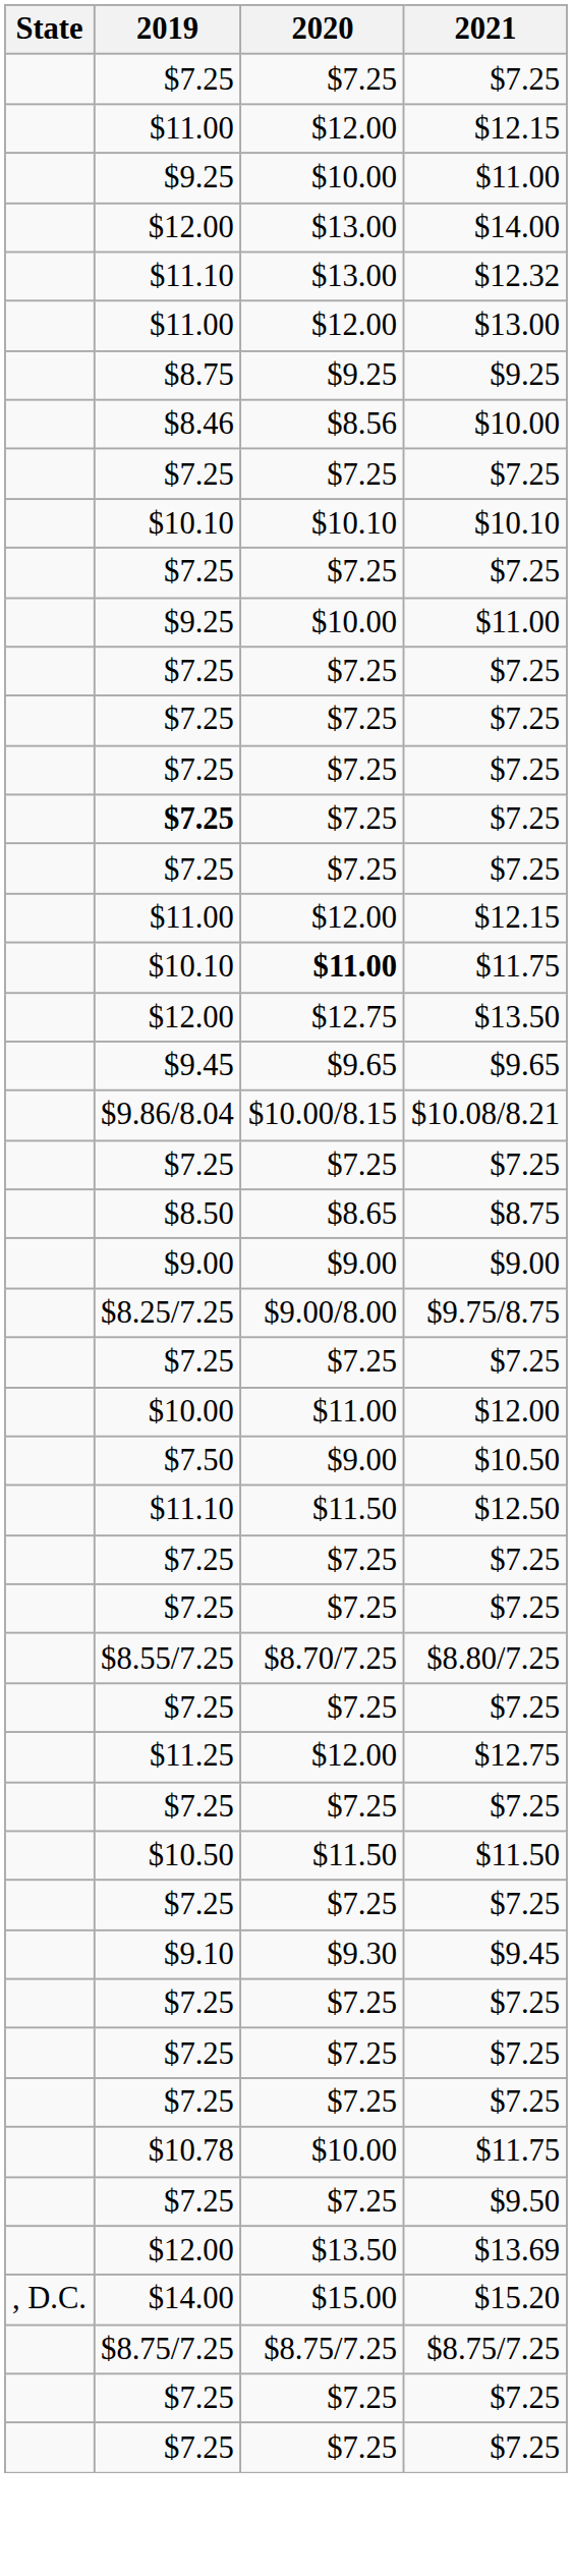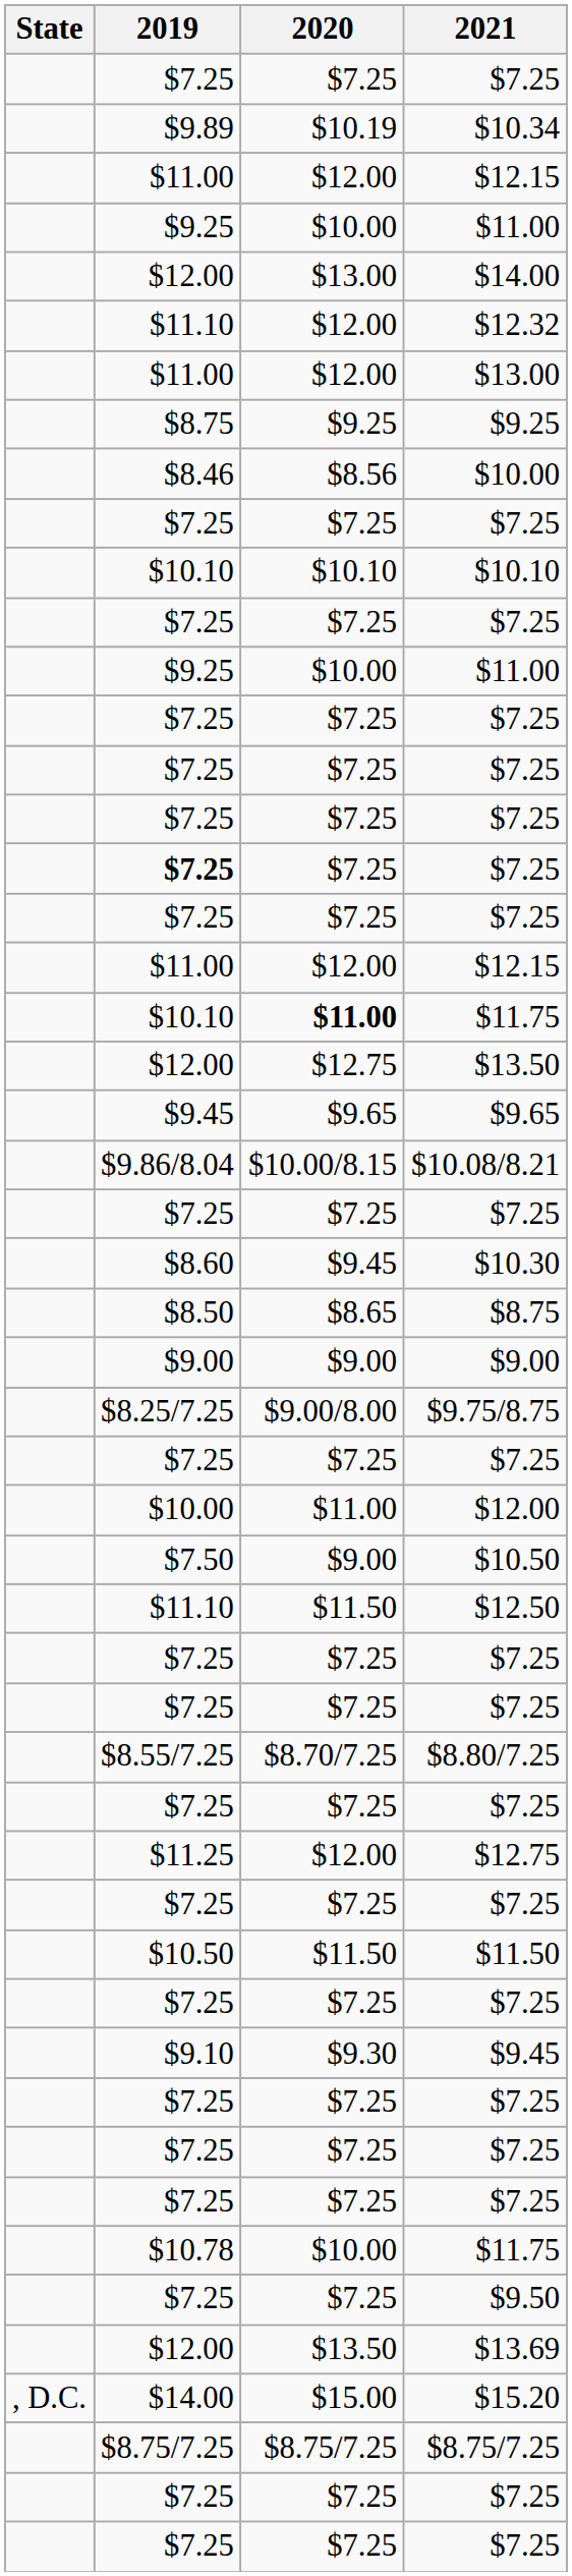+ row: $9.89 | $10.19 | $10.34
$12.32 | 2020: $13.00 -> $12.00
+ row: $8.60 | $9.45 | $10.30
